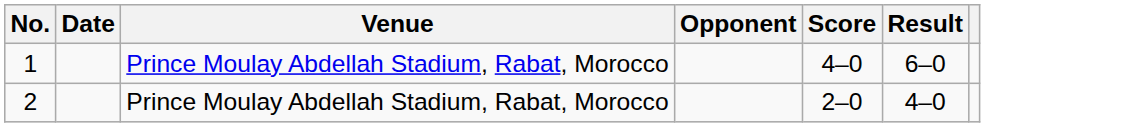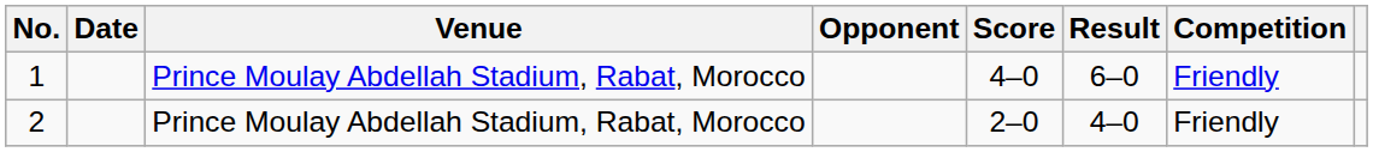+ column: Competition | Friendly | Friendly
